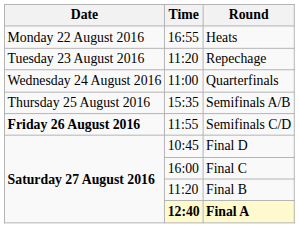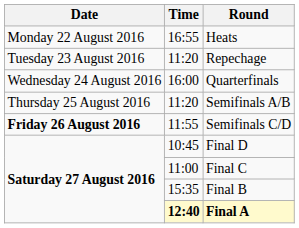Quarterfinals | Time: 11:00 -> 16:00
Semifinals A/B | Time: 15:35 -> 11:20
Final C | Time: 16:00 -> 11:00
Final B | Time: 11:20 -> 15:35
